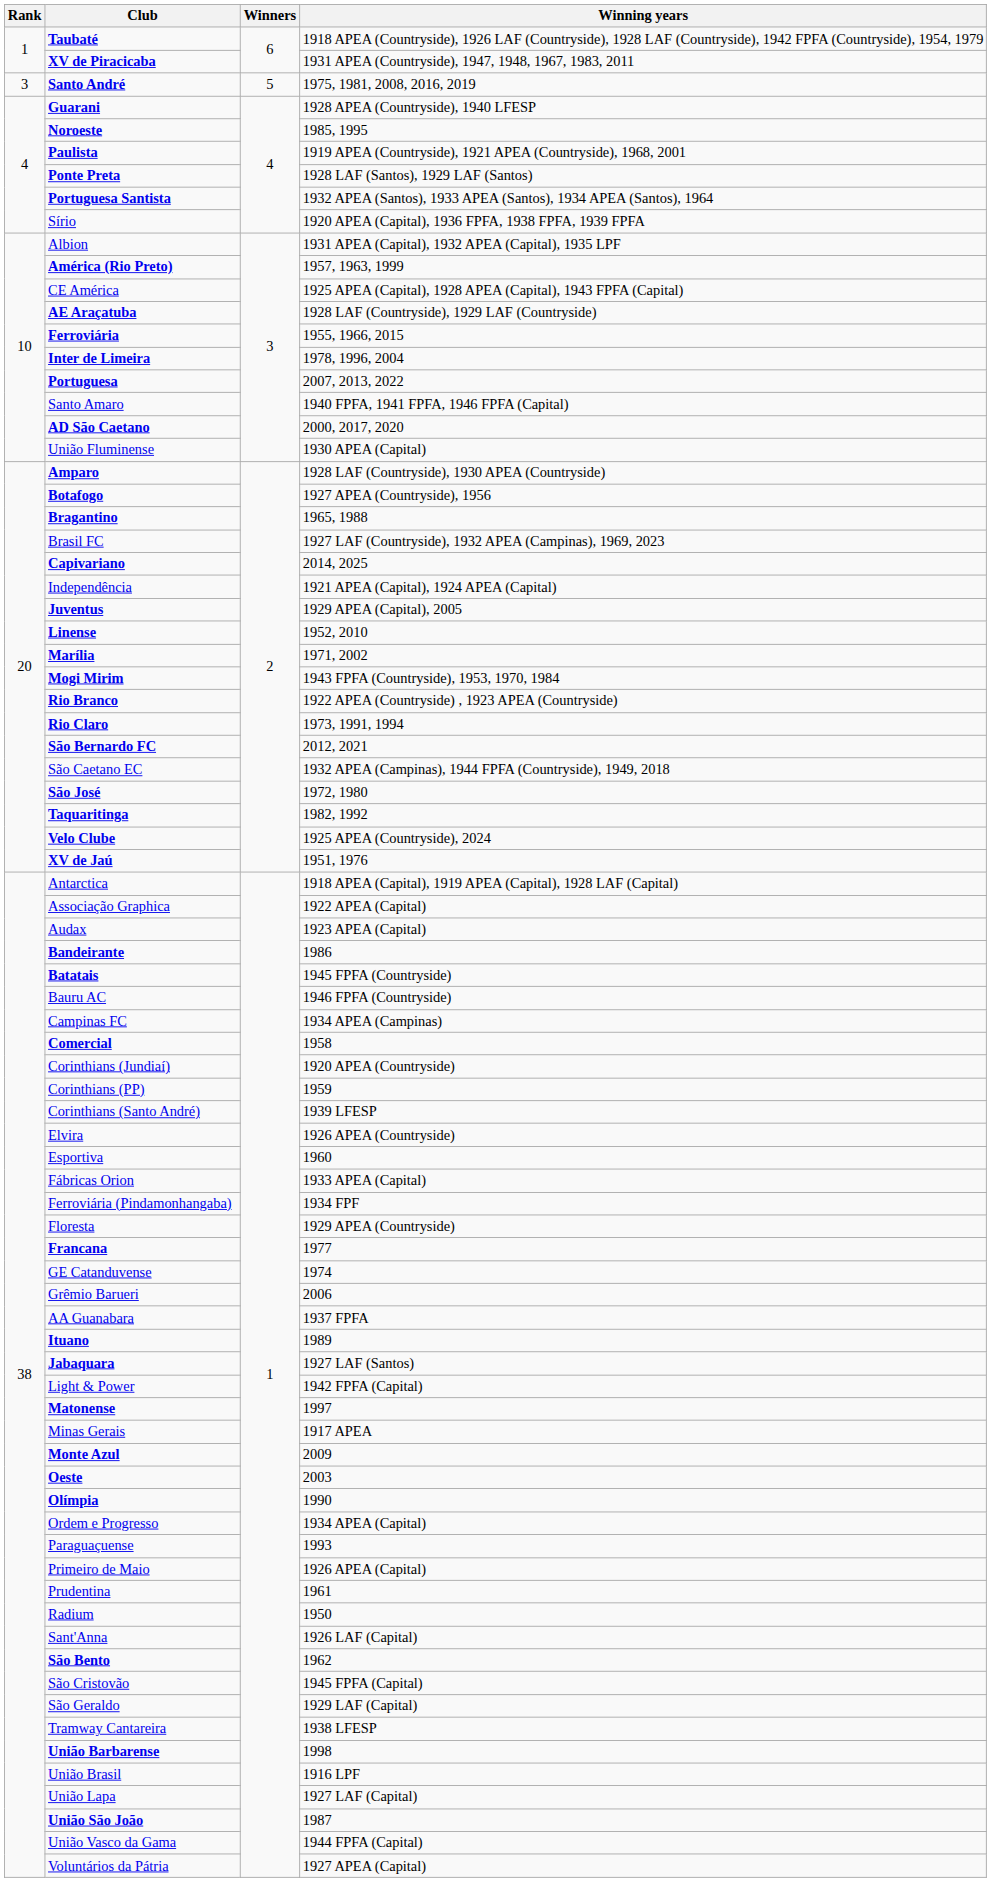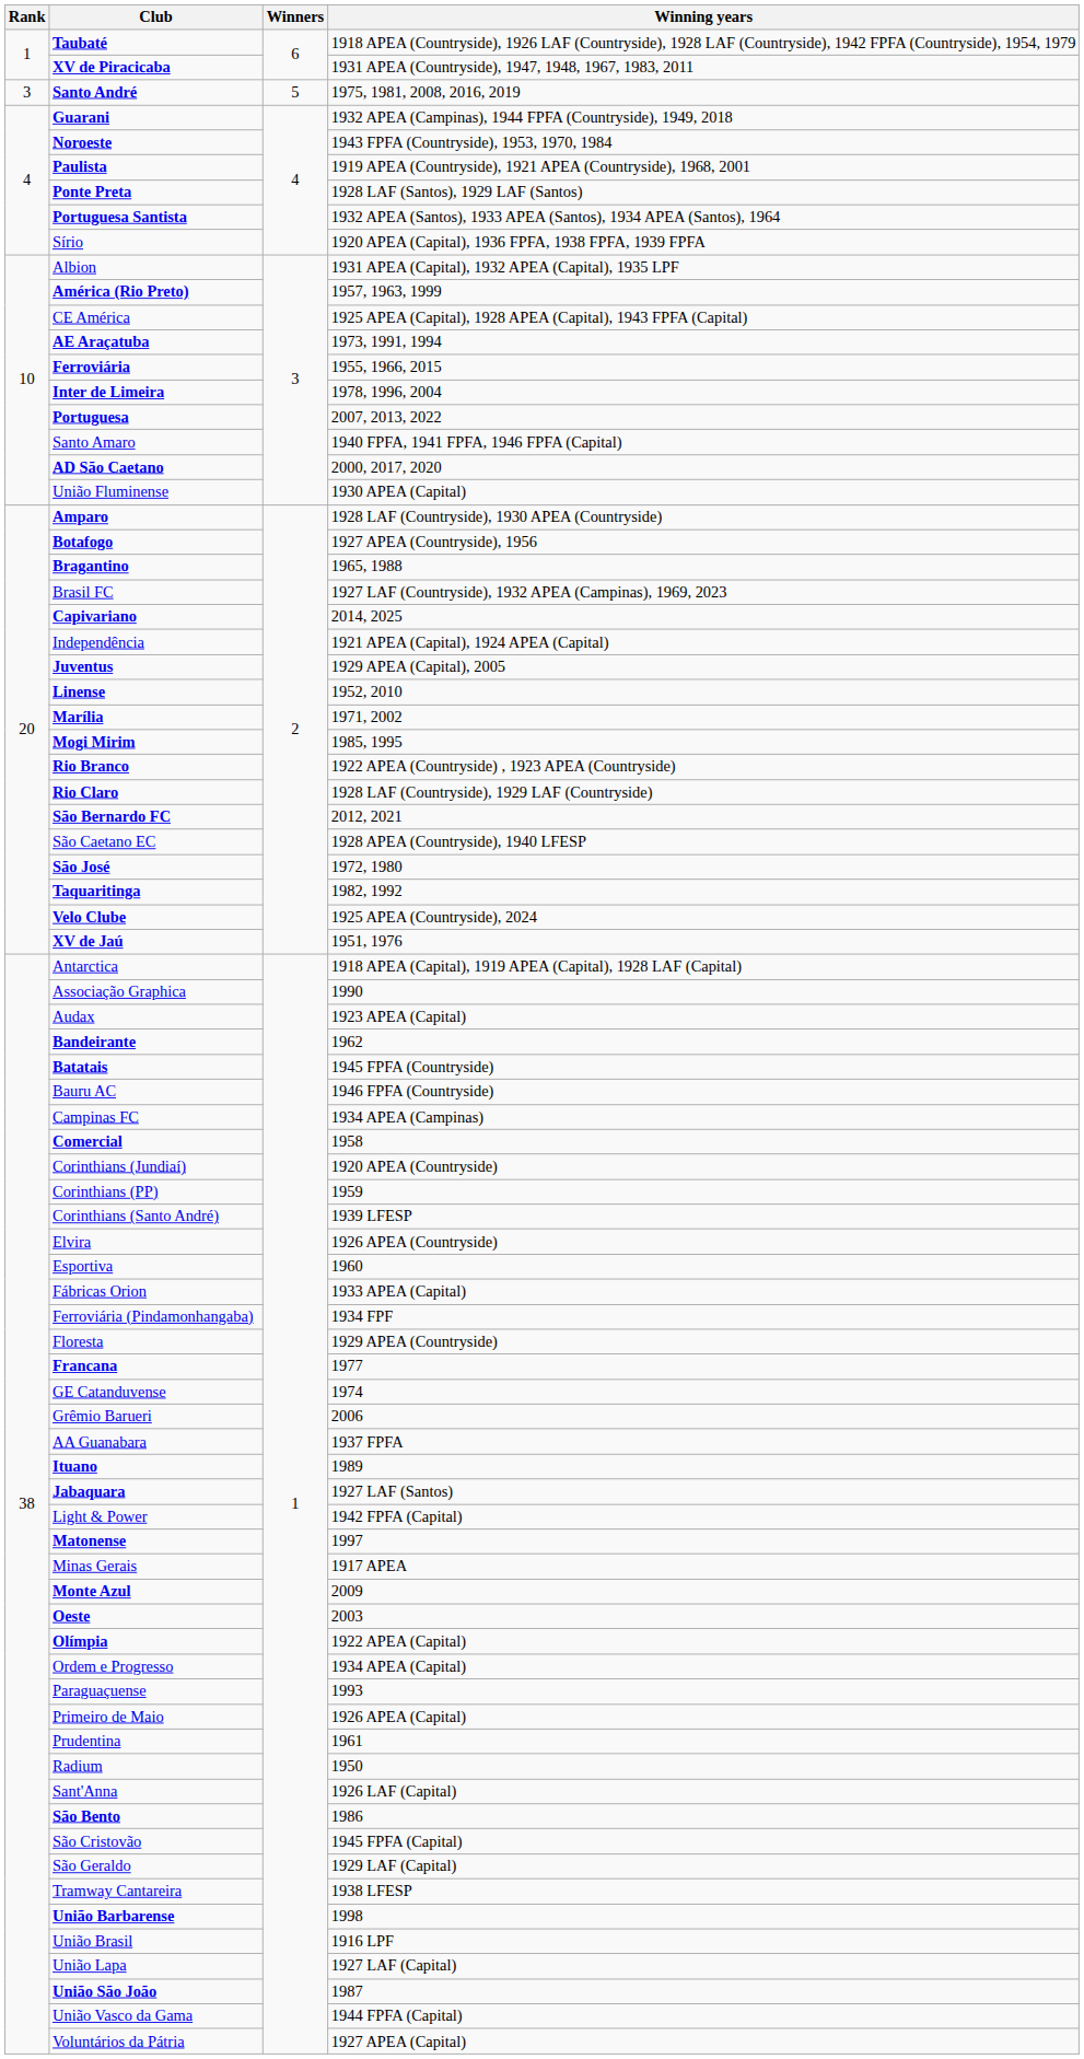Guarani | Winning years: 1928 APEA (Countryside), 1940 LFESP -> 1932 APEA (Campinas), 1944 FPFA (Countryside), 1949, 2018
Noroeste | Winning years: 1985, 1995 -> 1943 FPFA (Countryside), 1953, 1970, 1984
AE Araçatuba | Winning years: 1928 LAF (Countryside), 1929 LAF (Countryside) -> 1973, 1991, 1994
Mogi Mirim | Winning years: 1943 FPFA (Countryside), 1953, 1970, 1984 -> 1985, 1995
Rio Claro | Winning years: 1973, 1991, 1994 -> 1928 LAF (Countryside), 1929 LAF (Countryside)
São Caetano EC | Winning years: 1932 APEA (Campinas), 1944 FPFA (Countryside), 1949, 2018 -> 1928 APEA (Countryside), 1940 LFESP
Associação Graphica | Winning years: 1922 APEA (Capital) -> 1990
Bandeirante | Winning years: 1986 -> 1962
Olímpia | Winning years: 1990 -> 1922 APEA (Capital)
São Bento | Winning years: 1962 -> 1986
